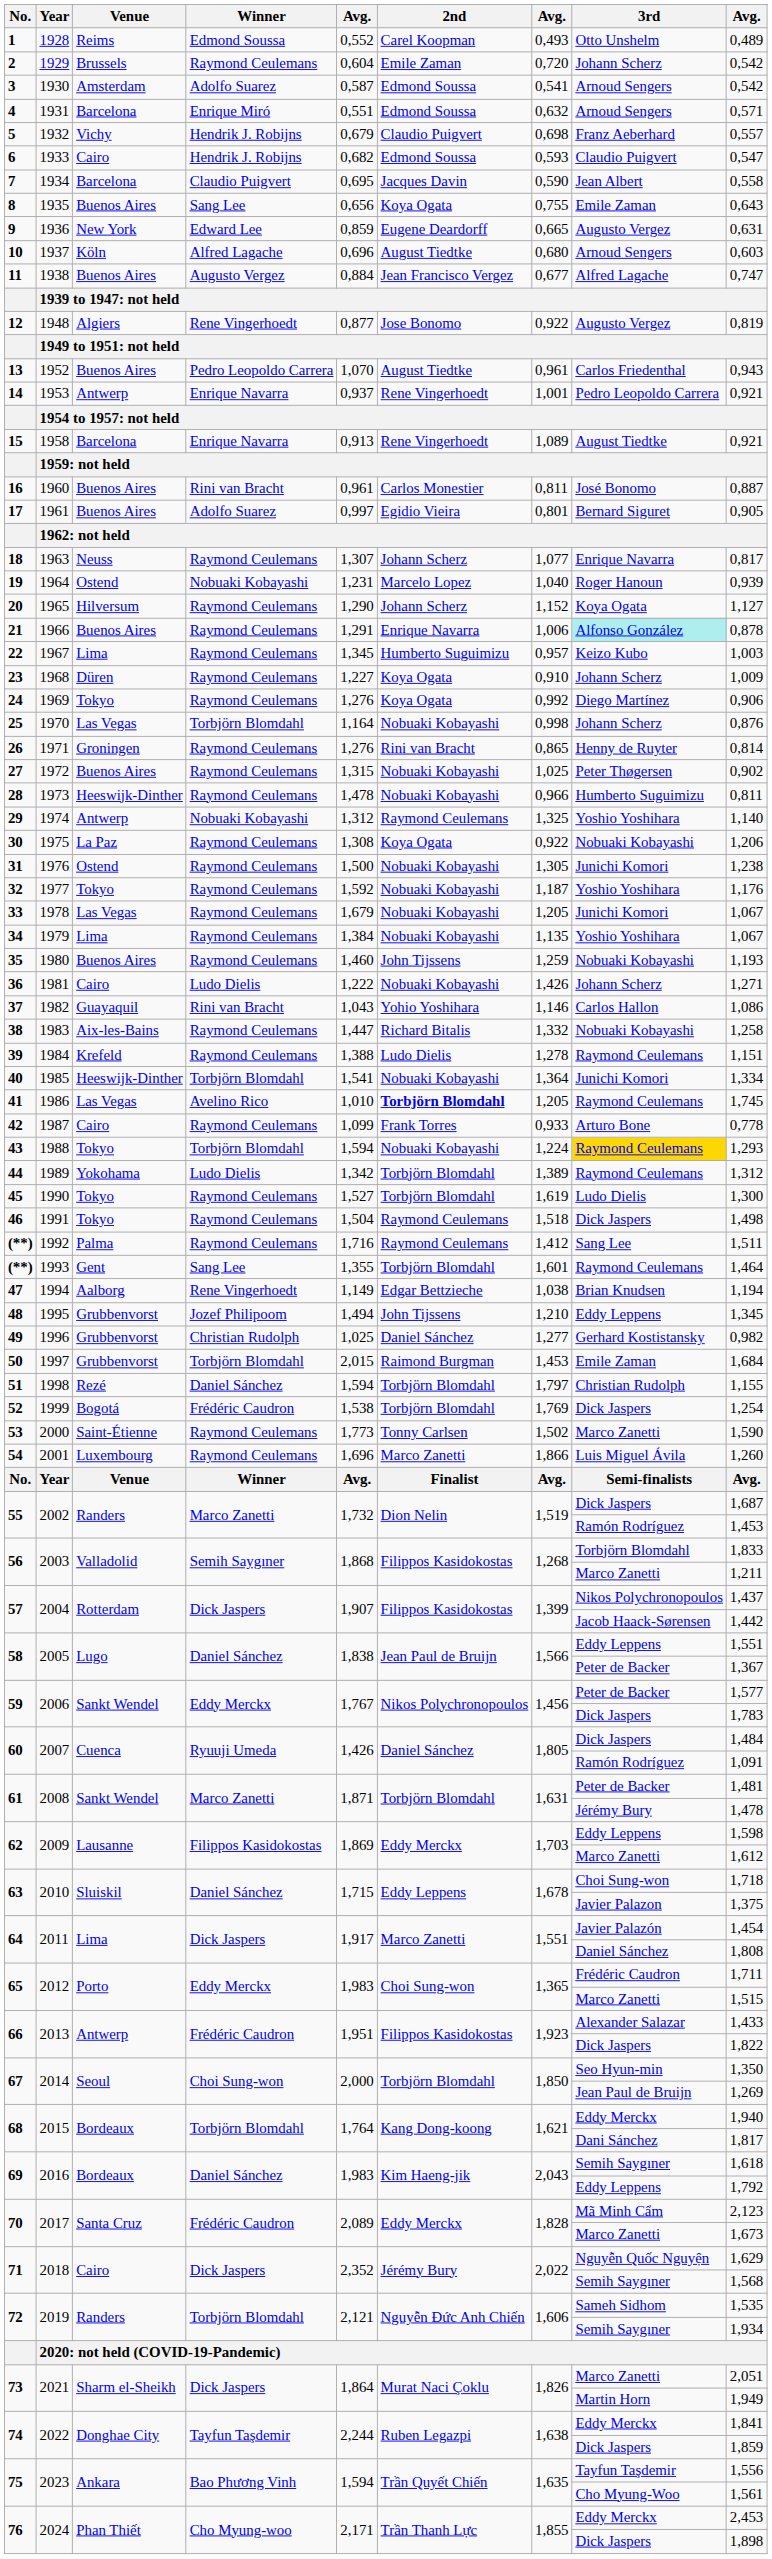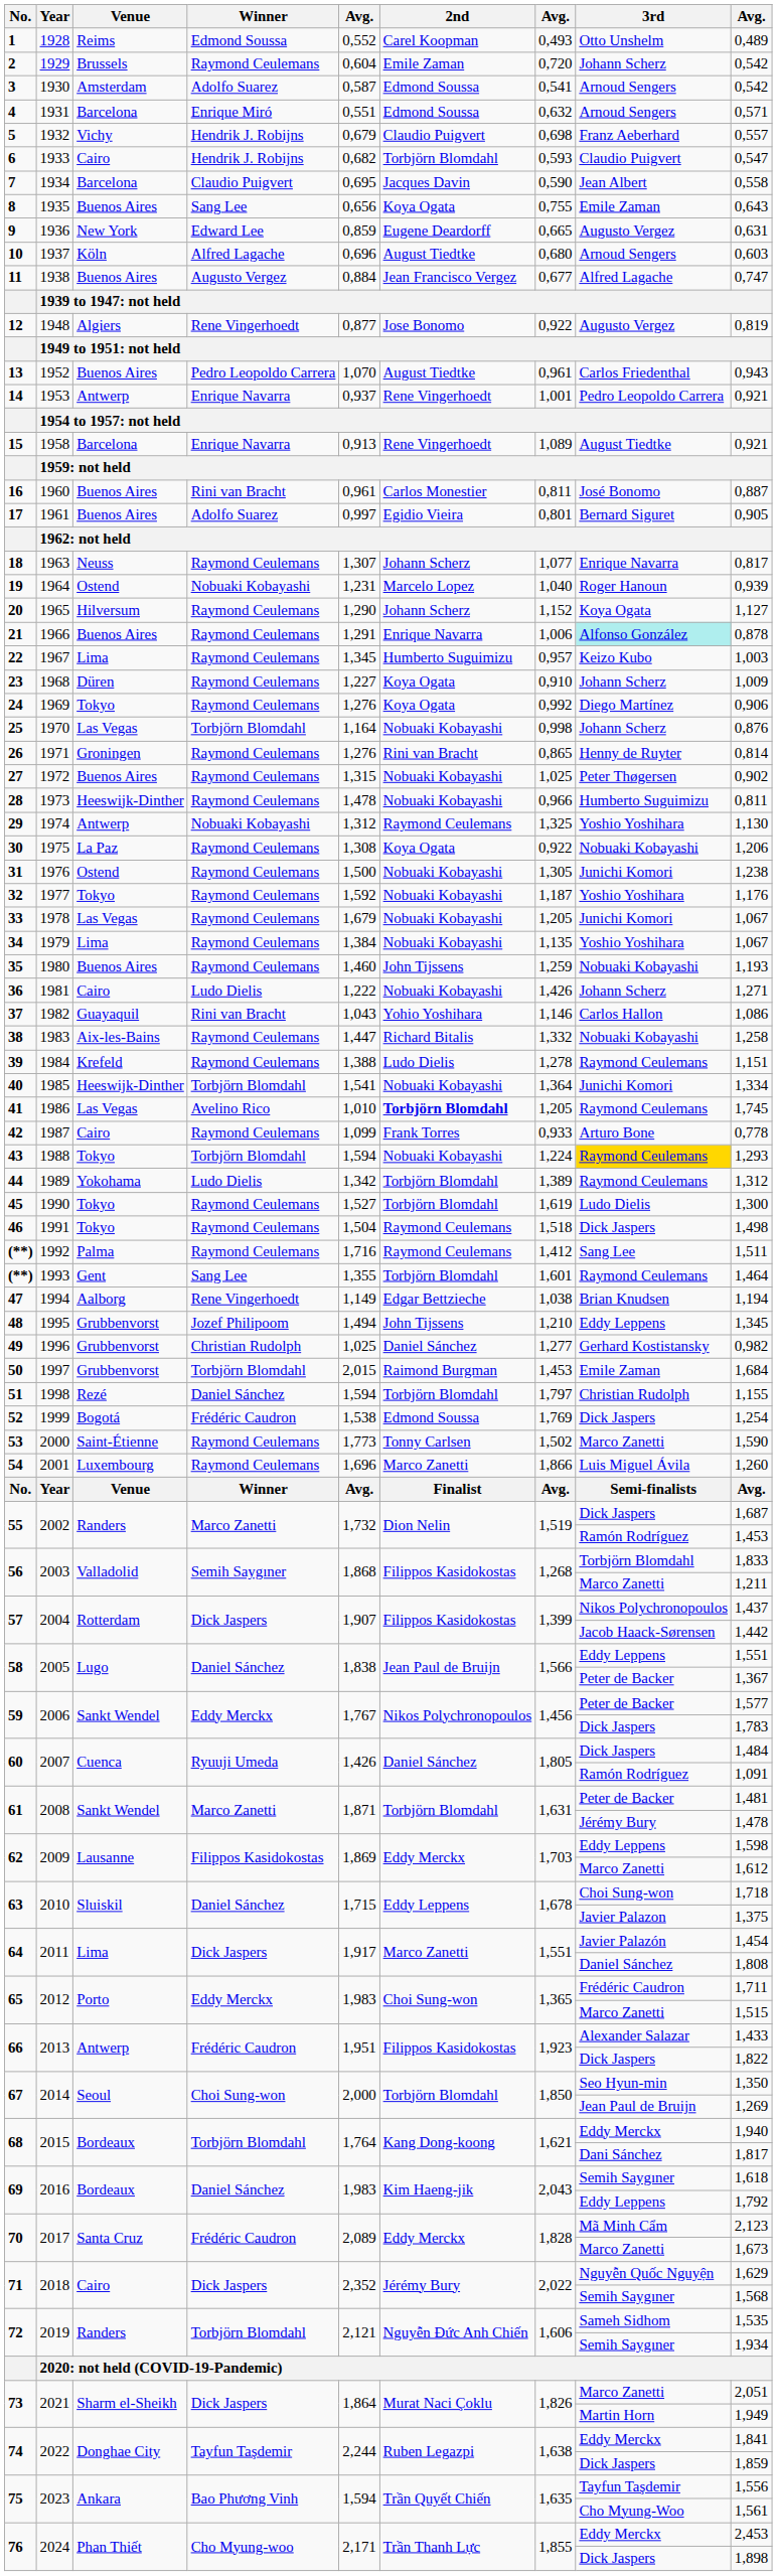1933 | 2nd: Edmond Soussa -> Torbjörn Blomdahl
1974 | column 9: 1,140 -> 1,130
1999 | 2nd: Torbjörn Blomdahl -> Edmond Soussa
